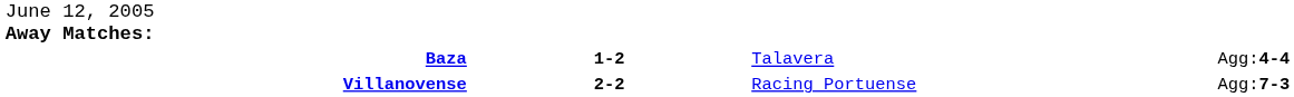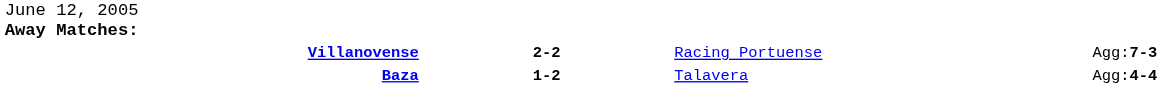rows swapped: Villanovense <-> Baza
